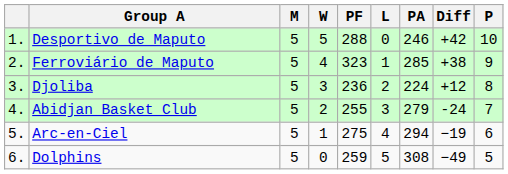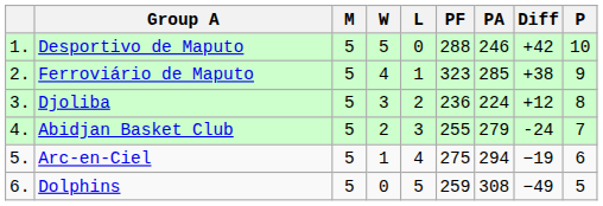columns swapped: L <-> PF
